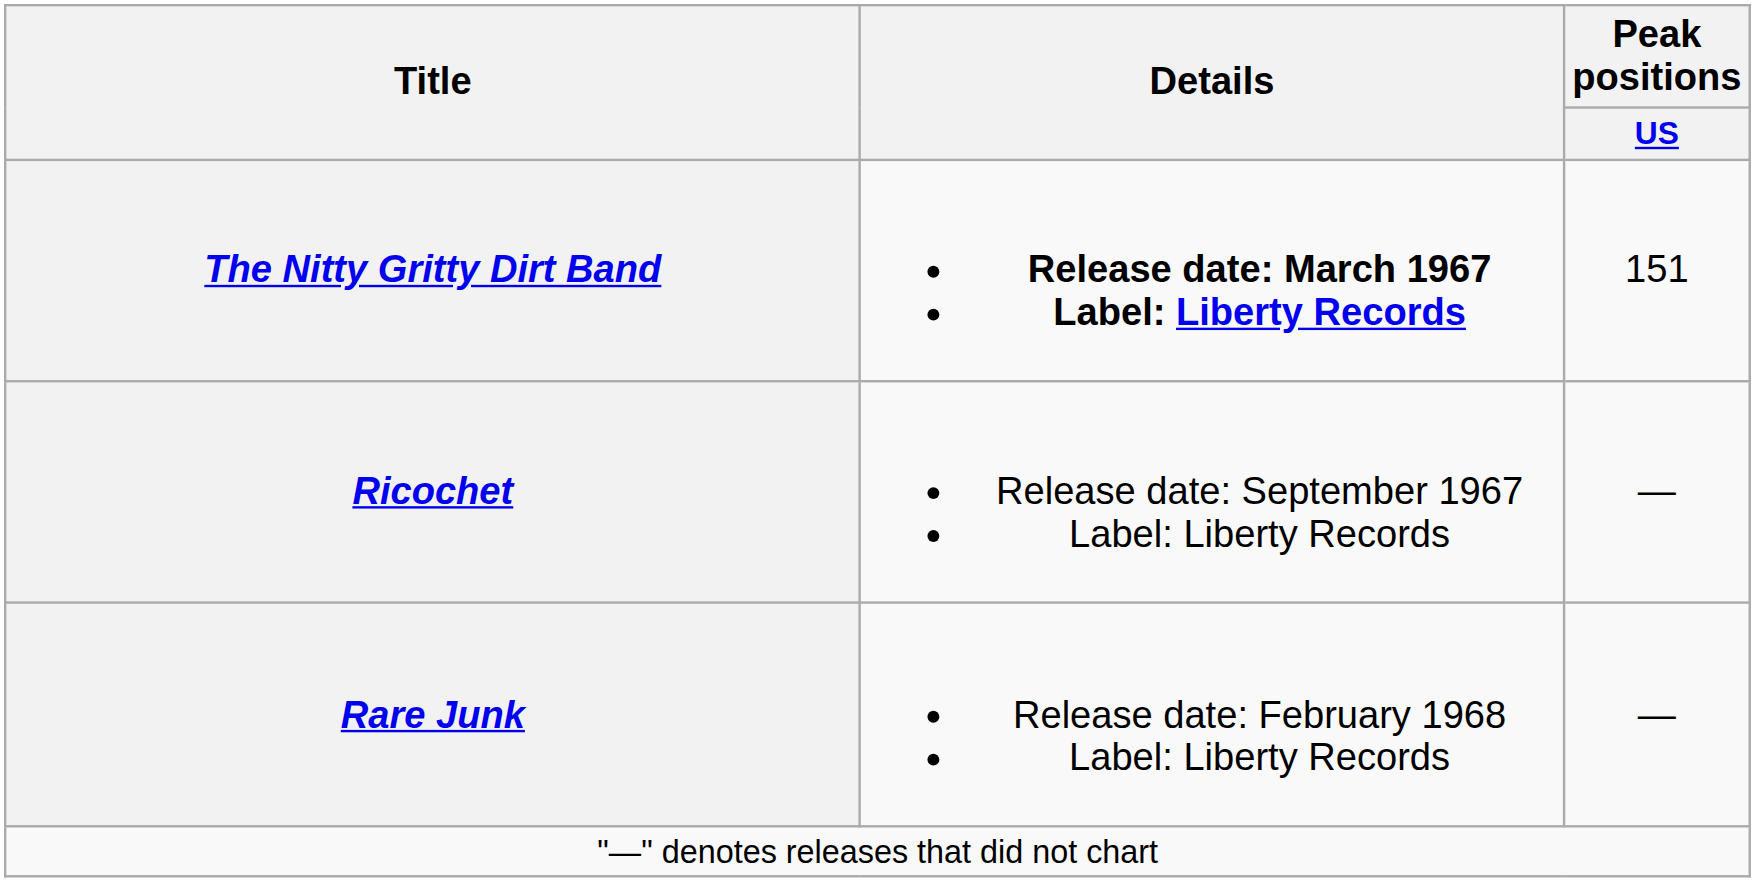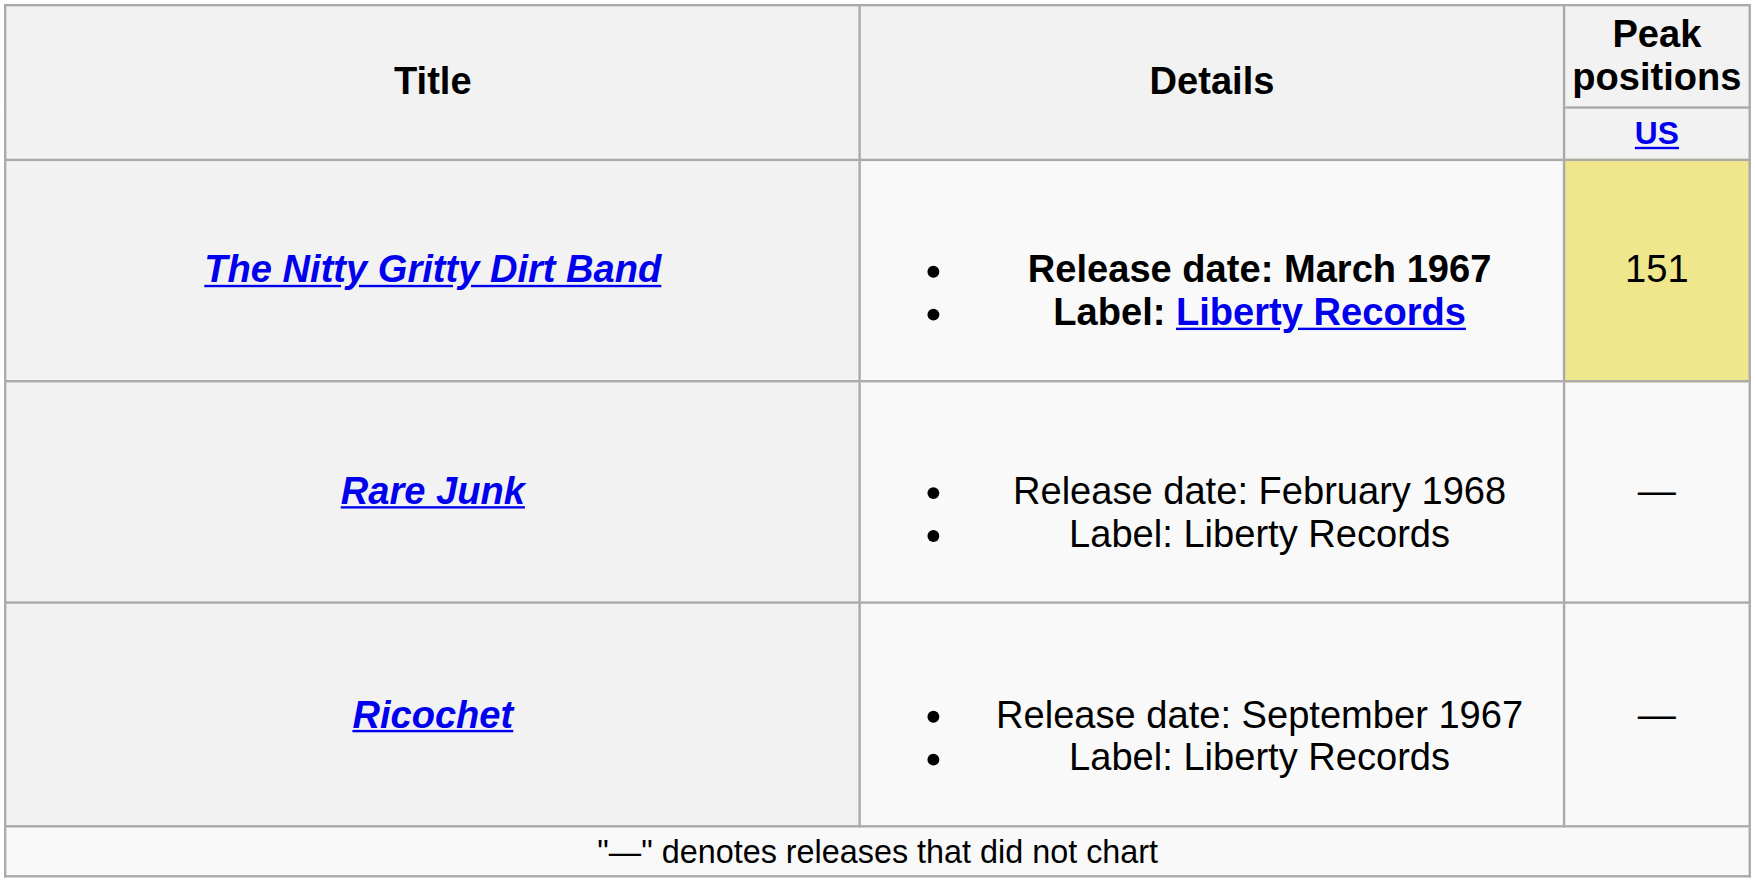The Nitty Gritty Dirt Band | Peak positions / US: no background -> khaki background
rows swapped: Ricochet <-> Rare Junk
